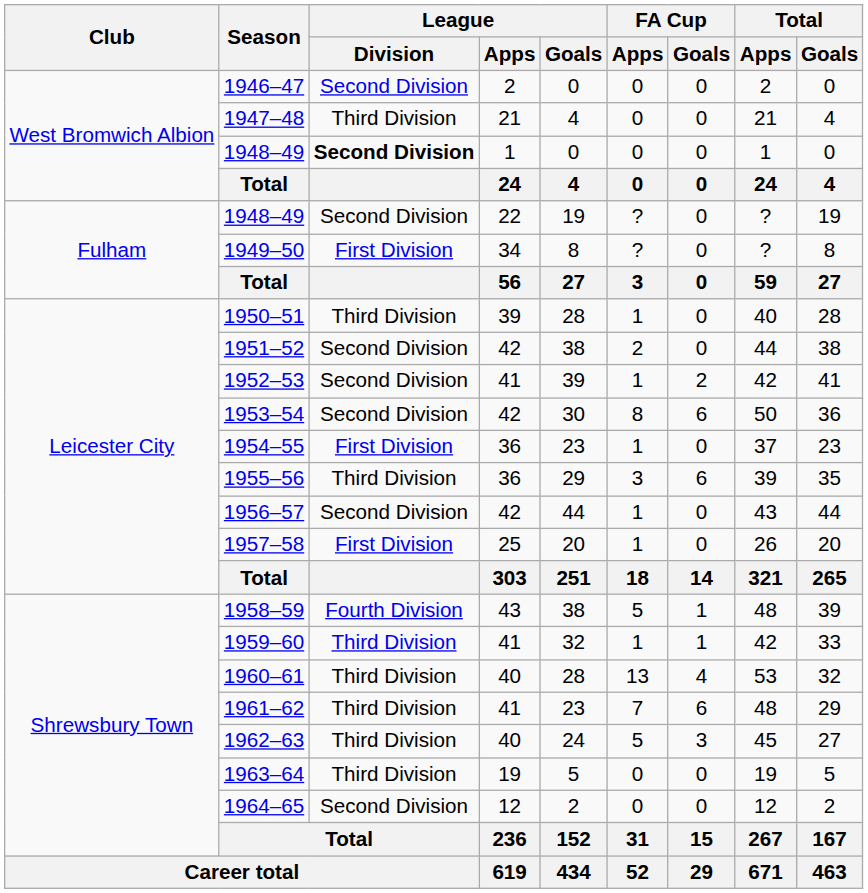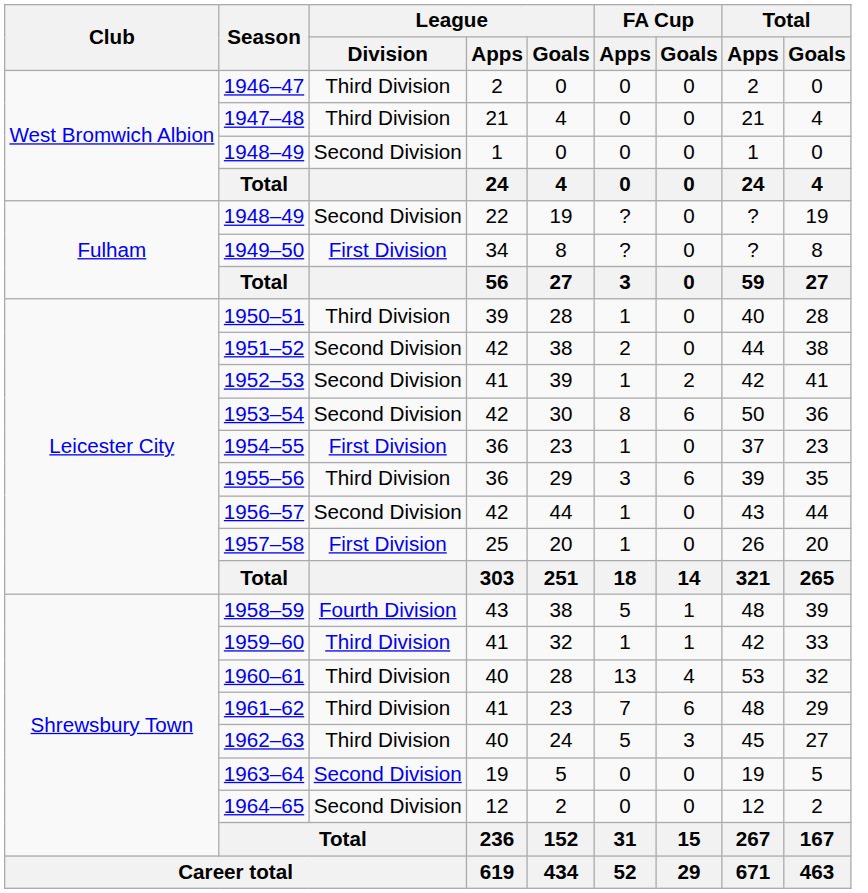1946–47 | League / Division: Second Division -> Third Division
1948–49 / 1 | League / Division: bold -> normal
1963–64 | League / Division: Third Division -> Second Division
